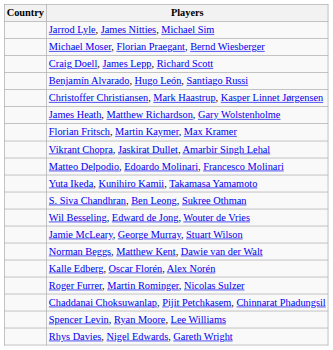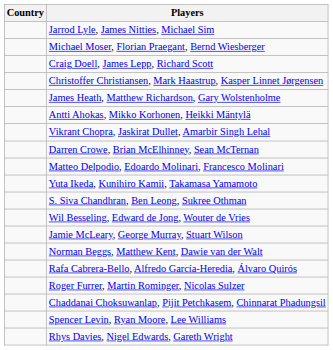- row: Benjamín Alvarado, Hugo León, Santiago Russi
+ row: Antti Ahokas, Mikko Korhonen, Heikki Mäntylä
- row: Florian Fritsch, Martin Kaymer, Max Kramer
+ row: Darren Crowe, Brian McElhinney, Sean McTernan
+ row: Rafa Cabrera-Bello, Alfredo García-Heredia, Álvaro Quirós
- row: Kalle Edberg, Oscar Florén, Alex Norén
